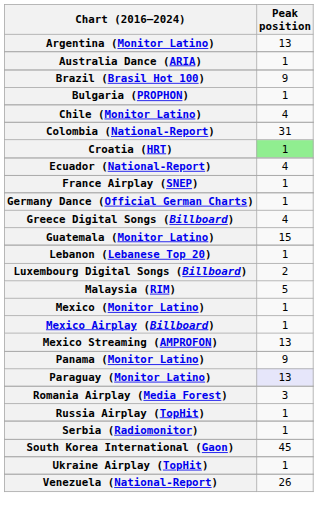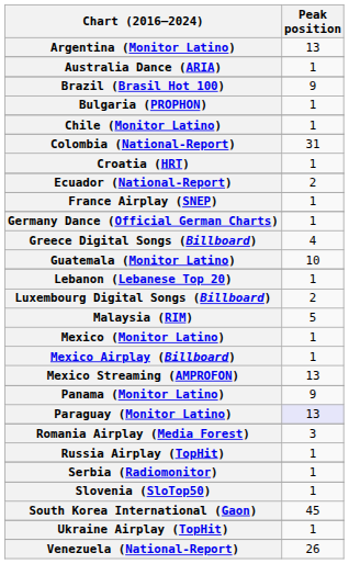Chile (Monitor Latino) | Peak position: 4 -> 1
Croatia (HRT) | Peak position: lightgreen background -> no background
Ecuador (National-Report) | Peak position: 4 -> 2
Guatemala (Monitor Latino) | Peak position: 15 -> 10
+ row: Slovenia (SloTop50) | 1
